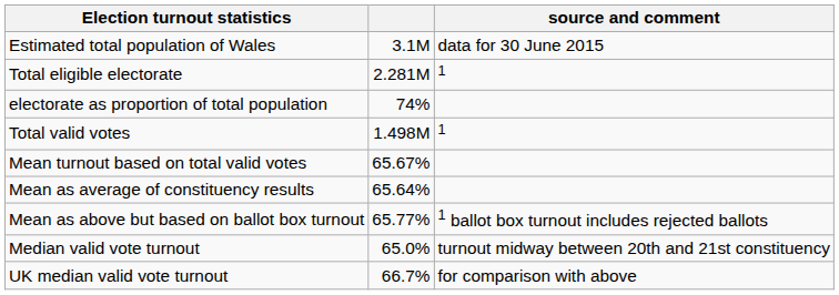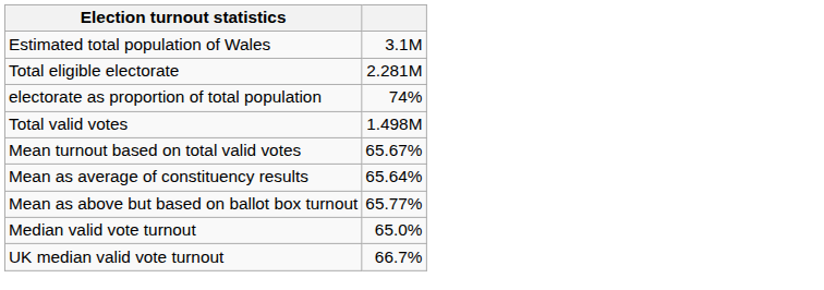- column: source and comment | data for 30 June 2015 | 1 | 1 | 1 ballot box turnout includes rejected ballots | turnout midway between 20th and 21st constituency | for comparison with above
